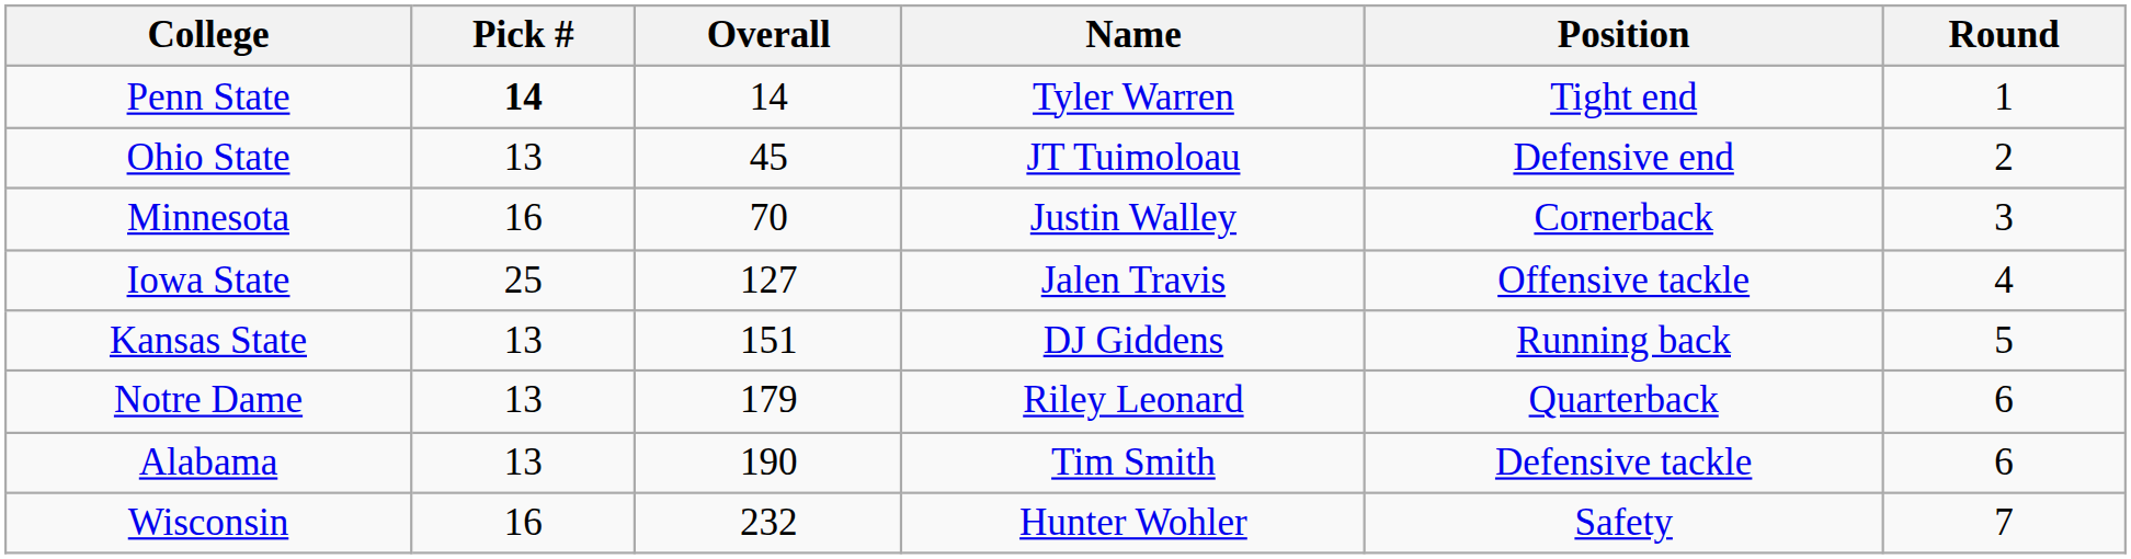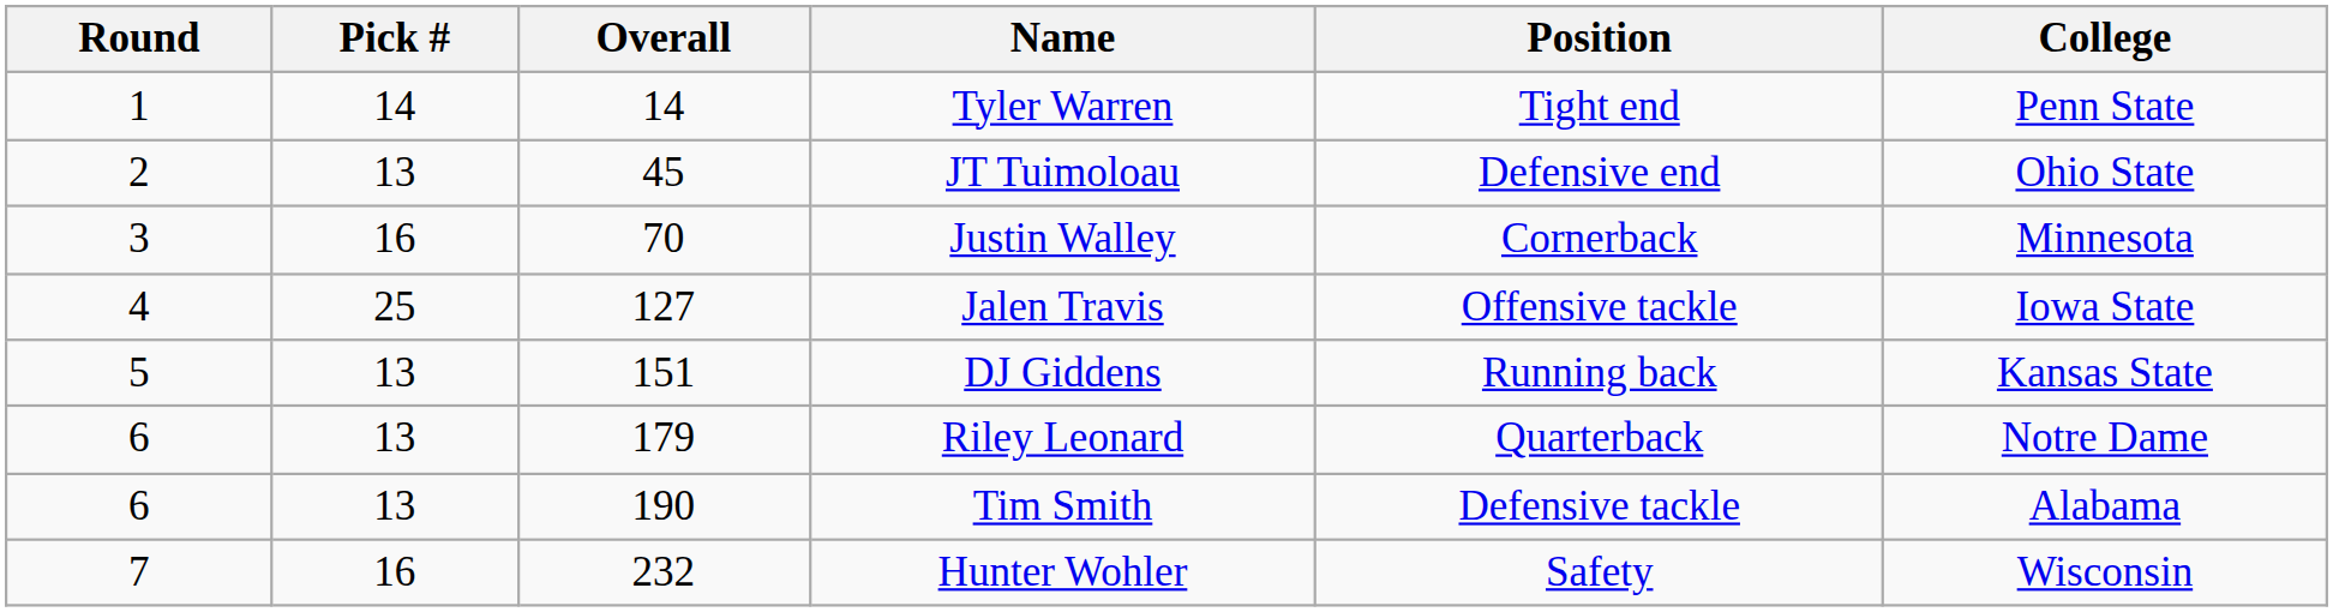columns swapped: Round <-> College
Tyler Warren | Pick #: bold -> normal
